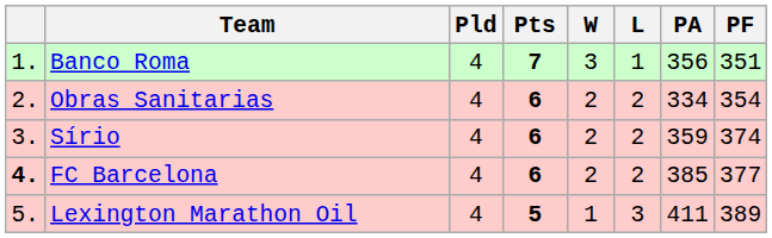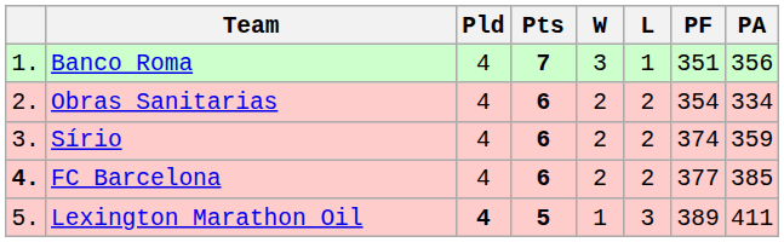columns swapped: PF <-> PA
Lexington Marathon Oil | Pld: normal -> bold
